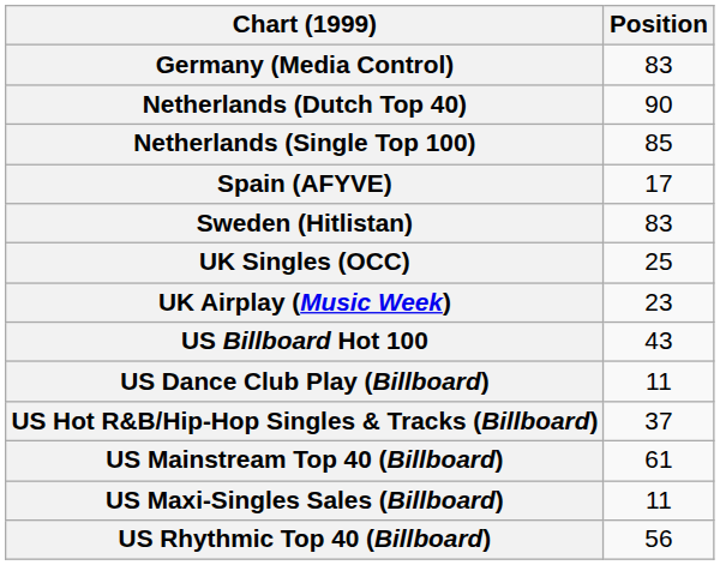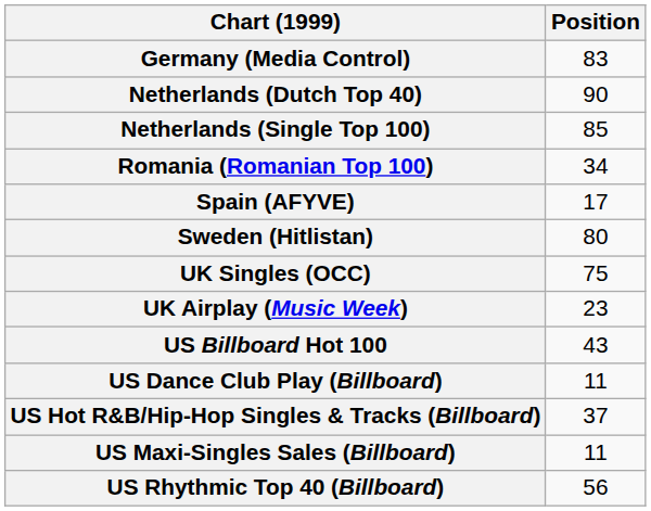+ row: Romania (Romanian Top 100) | 34
Sweden (Hitlistan) | Position: 83 -> 80
UK Singles (OCC) | Position: 25 -> 75
- row: US Mainstream Top 40 (Billboard) | 61
